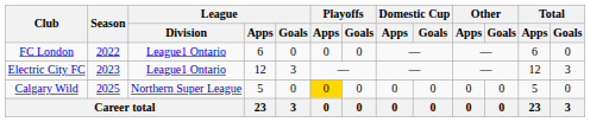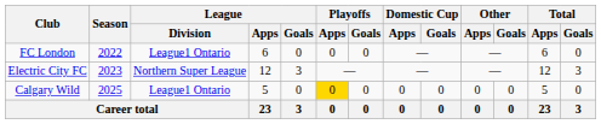Electric City FC | League / Division: League1 Ontario -> Northern Super League
Calgary Wild | League / Division: Northern Super League -> League1 Ontario
